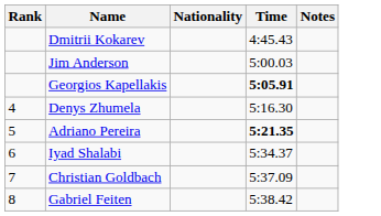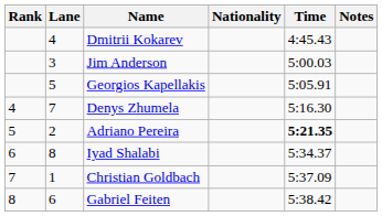+ column: Lane | 4 | 3 | 5 | 7 | 2 | 8 | 1 | 6
Georgios Kapellakis | Time: bold -> normal
